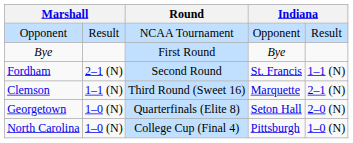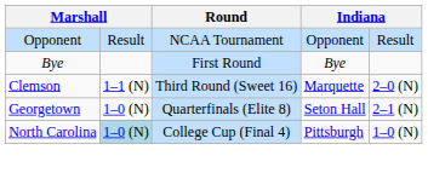- row: Fordham | 2–1 (N) | Second Round | St. Francis | 1–1 (N)
Clemson | column 5: 2–1 (N) -> 2–0 (N)
Georgetown | column 5: 2–0 (N) -> 2–1 (N)
North Carolina | column 2: no background -> lightblue background
